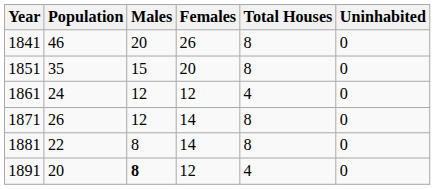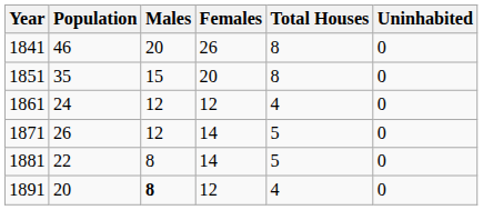1871 | Total Houses: 8 -> 5
1881 | Total Houses: 8 -> 5
